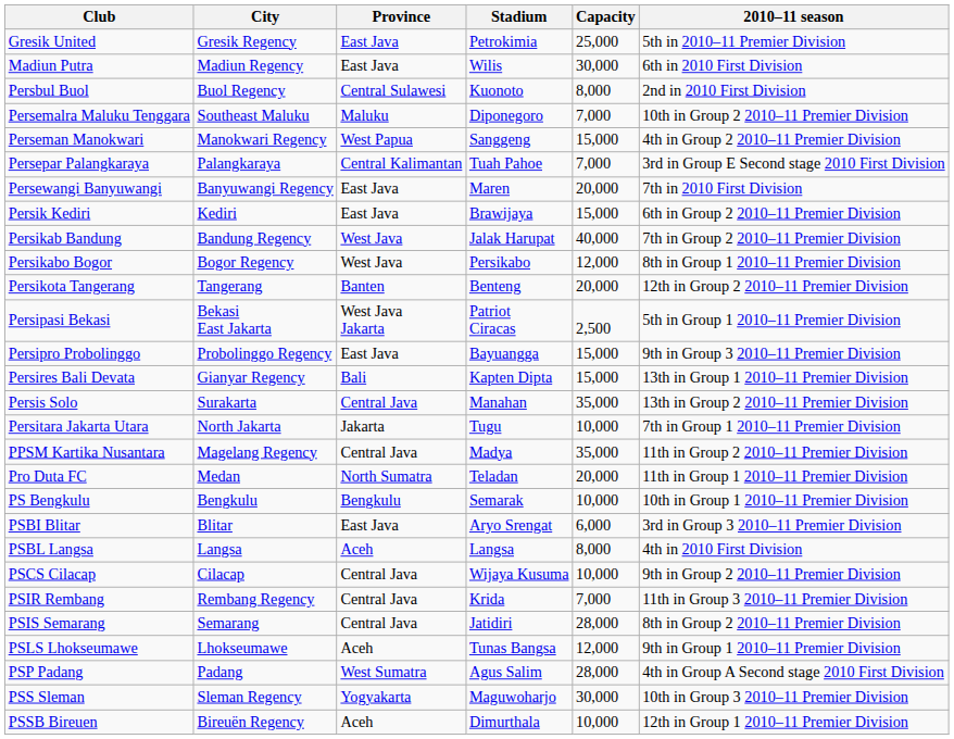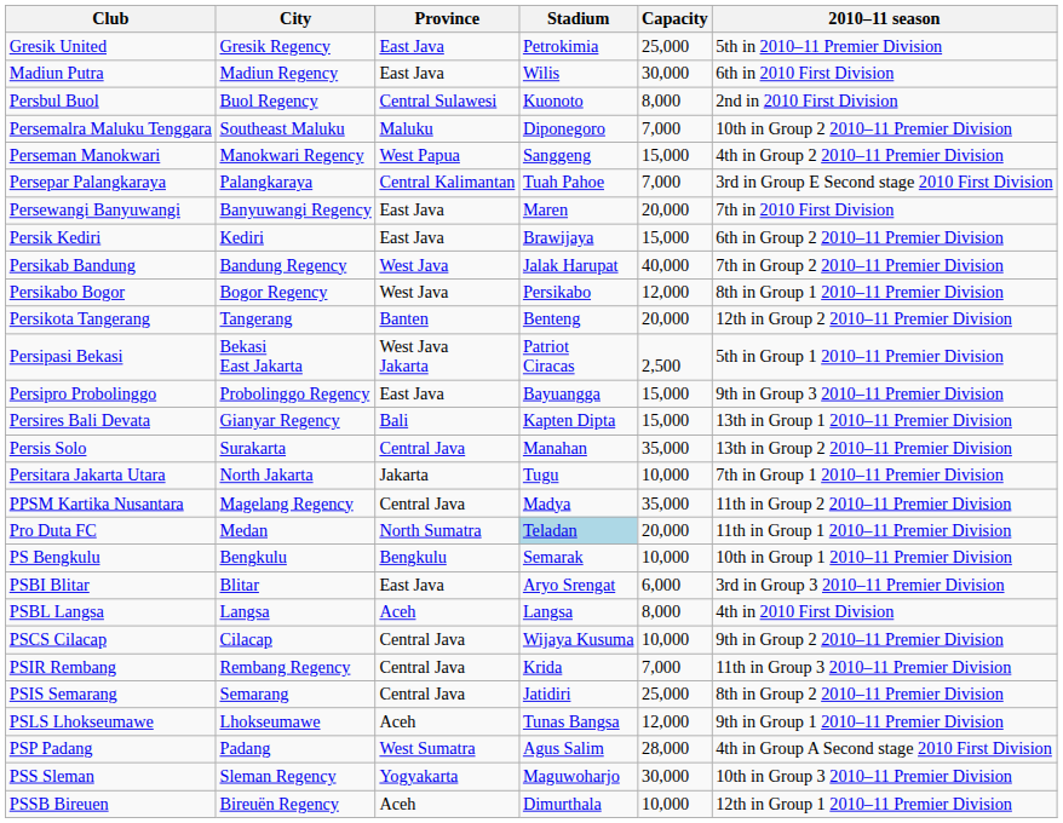Pro Duta FC | Stadium: no background -> lightblue background
PSIS Semarang | Capacity: 28,000 -> 25,000
